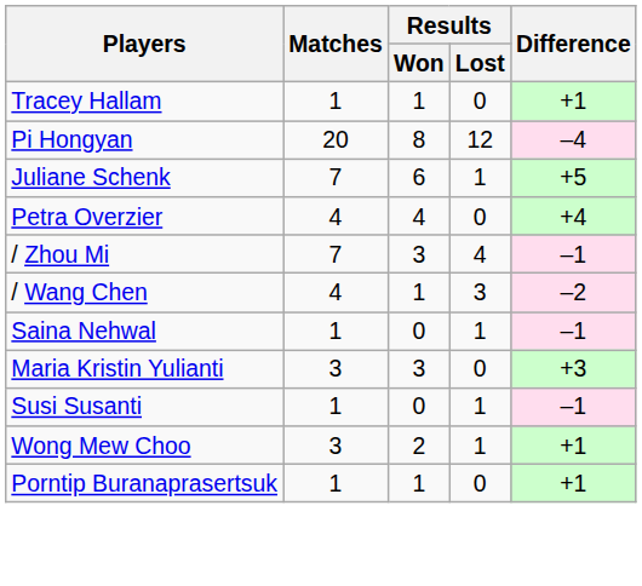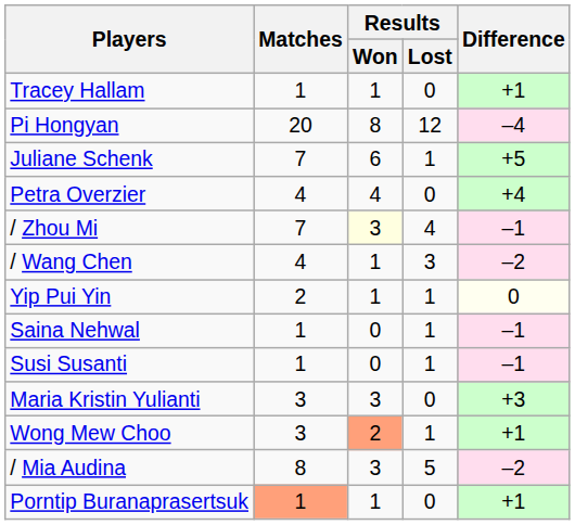/ Zhou Mi | Results / Won: no background -> lightyellow background
+ row: Yip Pui Yin | 2 | 1 | 1 | 0
rows swapped: Maria Kristin Yulianti <-> Susi Susanti
Wong Mew Choo | Results / Won: no background -> lightsalmon background
+ row: / Mia Audina | 8 | 3 | 5 | –2
Porntip Buranaprasertsuk | Matches: no background -> lightsalmon background
